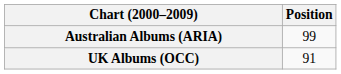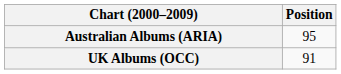Australian Albums (ARIA) | Position: 99 -> 95
